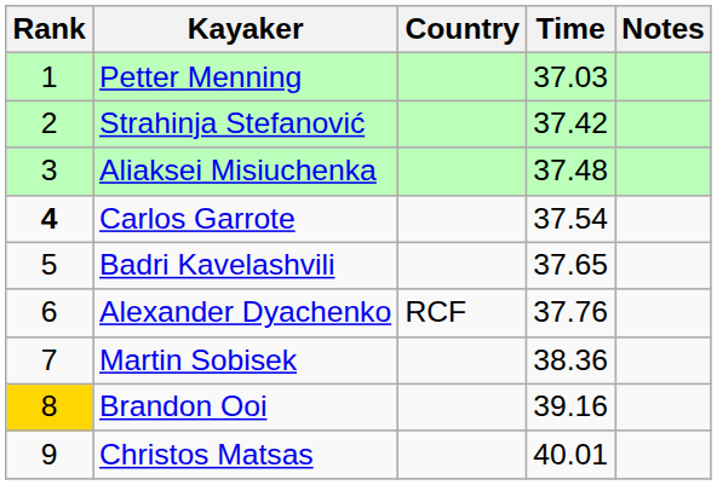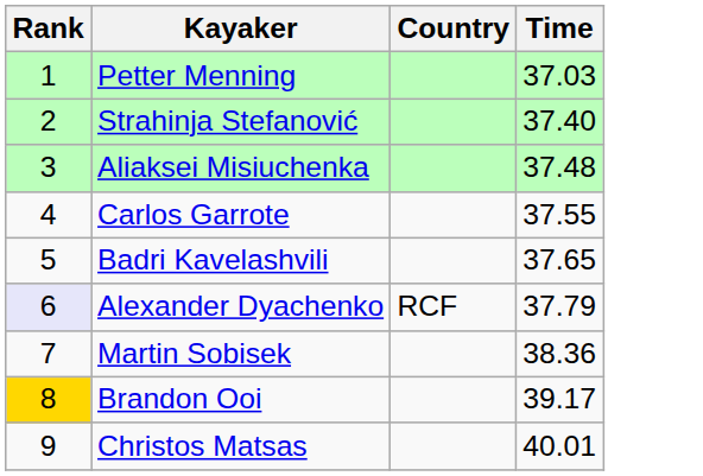- column: Notes
Strahinja Stefanović | Time: 37.42 -> 37.40
Carlos Garrote | Rank: bold -> normal
Carlos Garrote | Time: 37.54 -> 37.55
Alexander Dyachenko | Rank: no background -> lavender background
Alexander Dyachenko | Time: 37.76 -> 37.79
Brandon Ooi | Time: 39.16 -> 39.17
